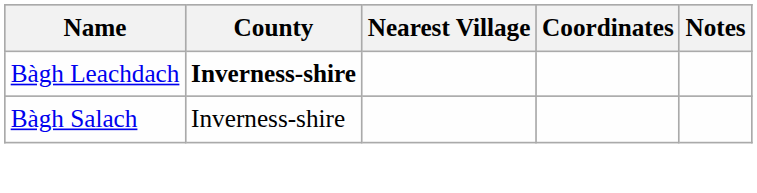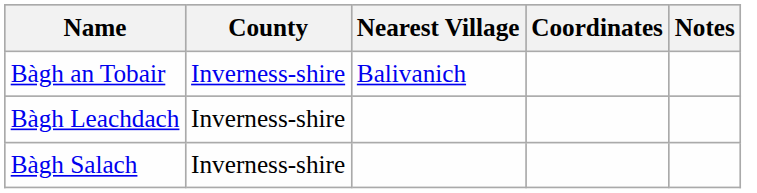+ row: Bàgh an Tobair | Inverness-shire | Balivanich
Bàgh Leachdach | County: bold -> normal
